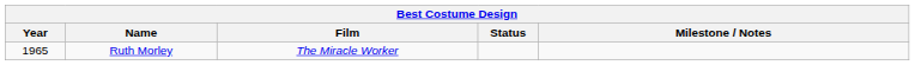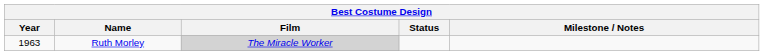Ruth Morley | Year: 1965 -> 1963
Ruth Morley | Film: no background -> lightgrey background
